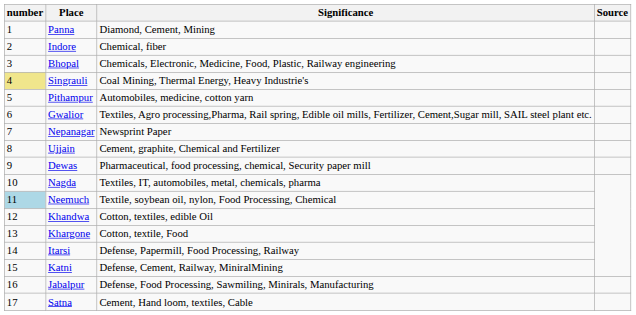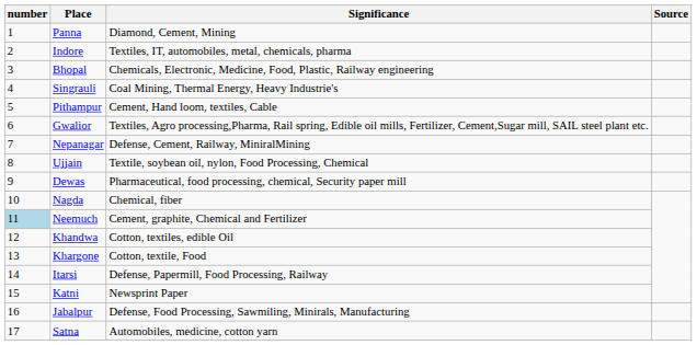Indore | Significance: Chemical, fiber -> Textiles, IT, automobiles, metal, chemicals, pharma
Singrauli | number: khaki background -> no background
Pithampur | Significance: Automobiles, medicine, cotton yarn -> Cement, Hand loom, textiles, Cable
Nepanagar | Significance: Newsprint Paper -> Defense, Cement, Railway, MiniralMining
Ujjain | Significance: Cement, graphite, Chemical and Fertilizer -> Textile, soybean oil, nylon, Food Processing, Chemical
Nagda | Significance: Textiles, IT, automobiles, metal, chemicals, pharma -> Chemical, fiber
Neemuch | Significance: Textile, soybean oil, nylon, Food Processing, Chemical -> Cement, graphite, Chemical and Fertilizer
Katni | Significance: Defense, Cement, Railway, MiniralMining -> Newsprint Paper
Satna | Significance: Cement, Hand loom, textiles, Cable -> Automobiles, medicine, cotton yarn
